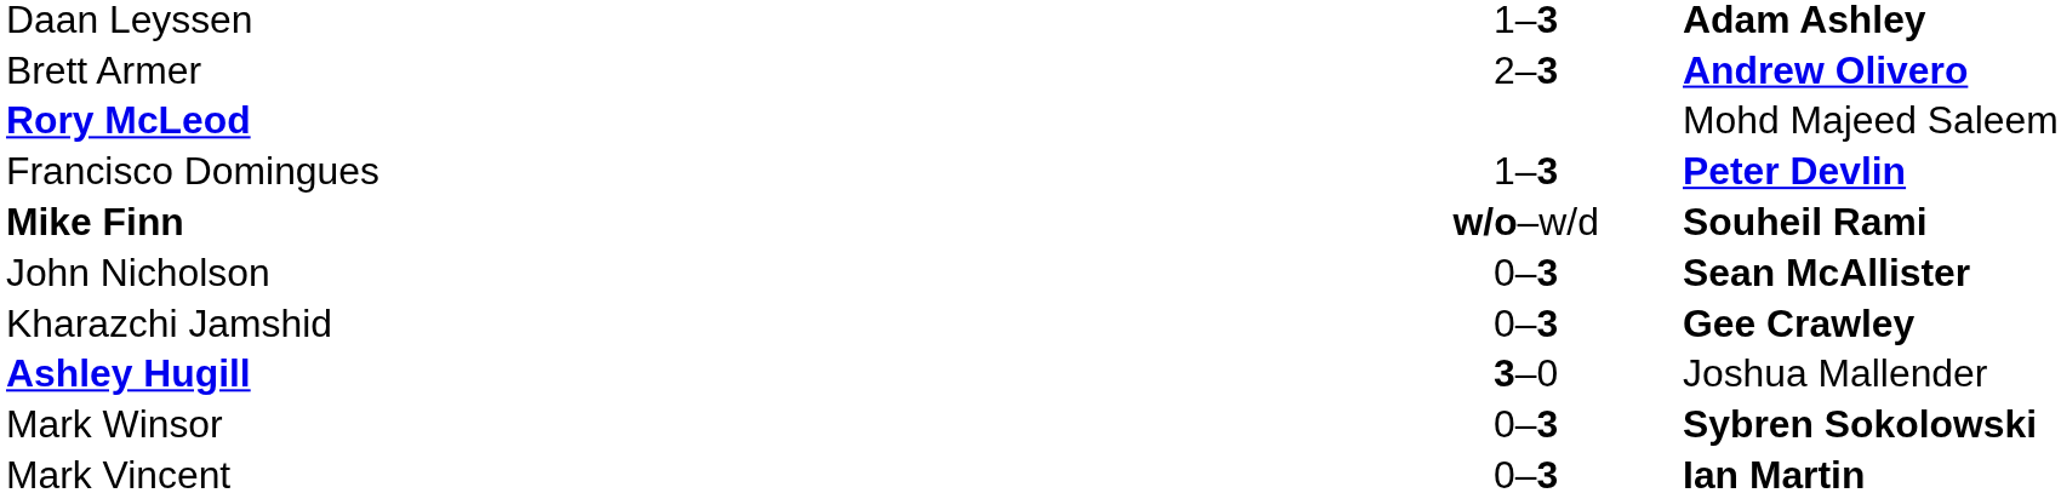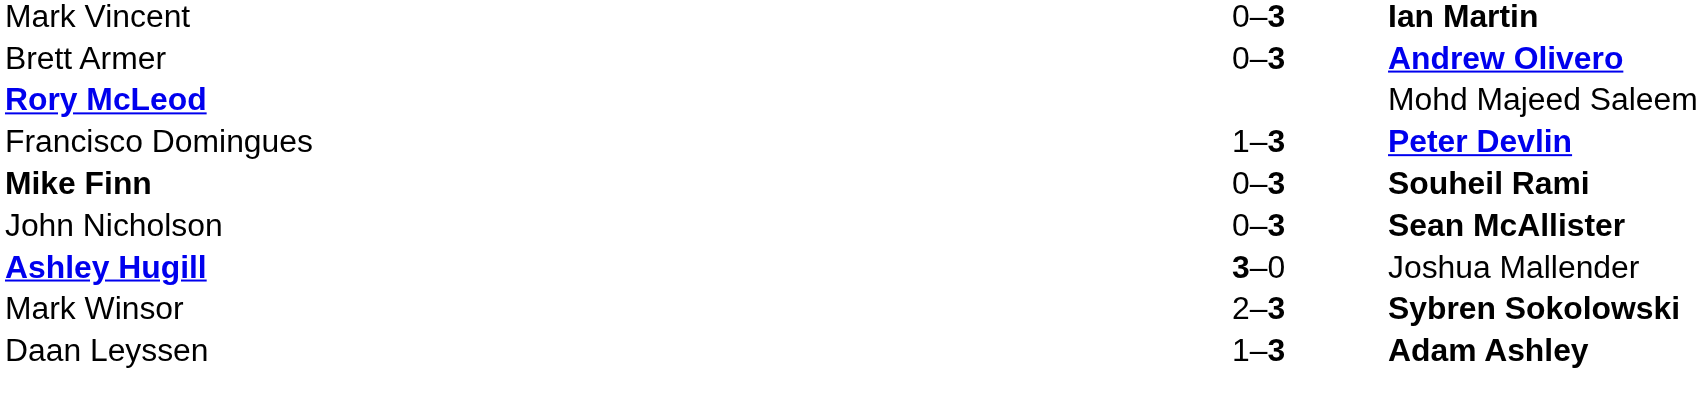rows swapped: Daan Leyssen <-> Mark Vincent
Brett Armer | column 2: 2–3 -> 0–3
Mike Finn | column 2: w/o–w/d -> 0–3
- row: Kharazchi Jamshid | 0–3 | Gee Crawley
Mark Winsor | column 2: 0–3 -> 2–3
